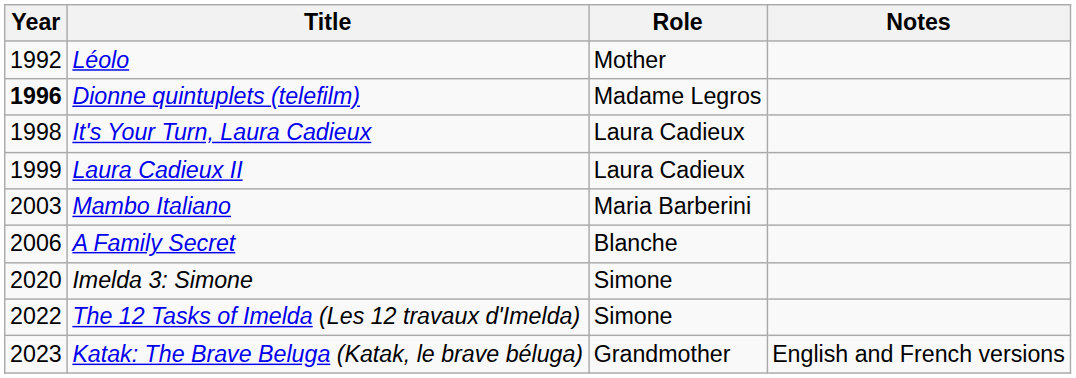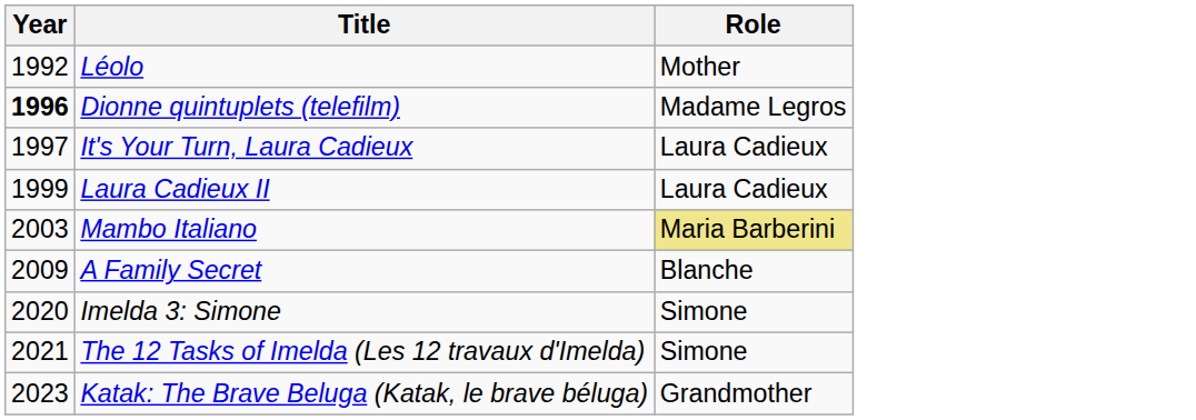- column: Notes | English and French versions
It's Your Turn, Laura Cadieux | Year: 1998 -> 1997
Mambo Italiano | Role: no background -> khaki background
A Family Secret | Year: 2006 -> 2009
The 12 Tasks of Imelda (Les 12 travaux d'Imelda) | Year: 2022 -> 2021
